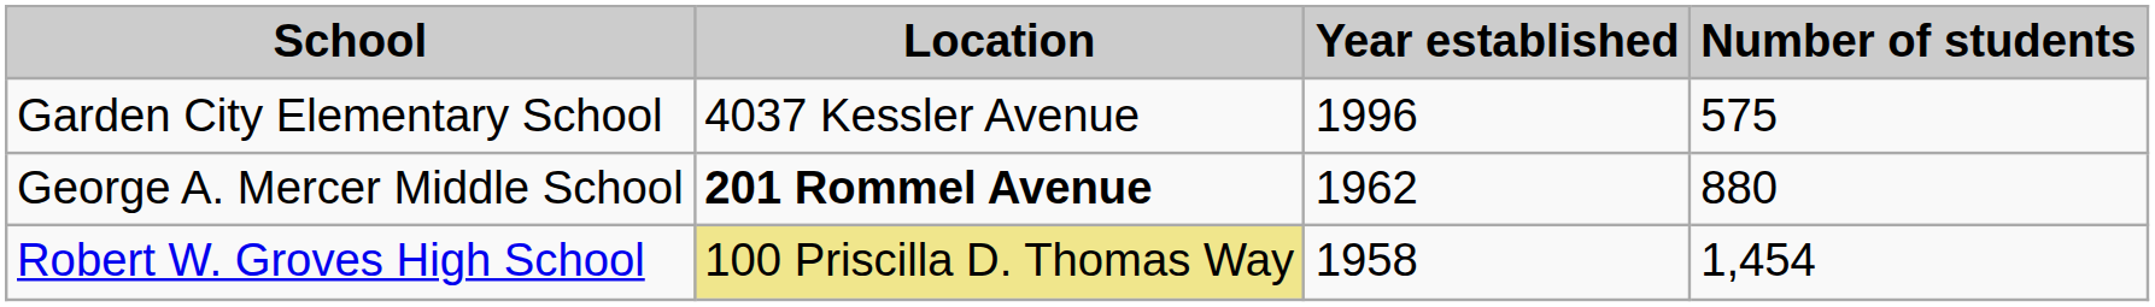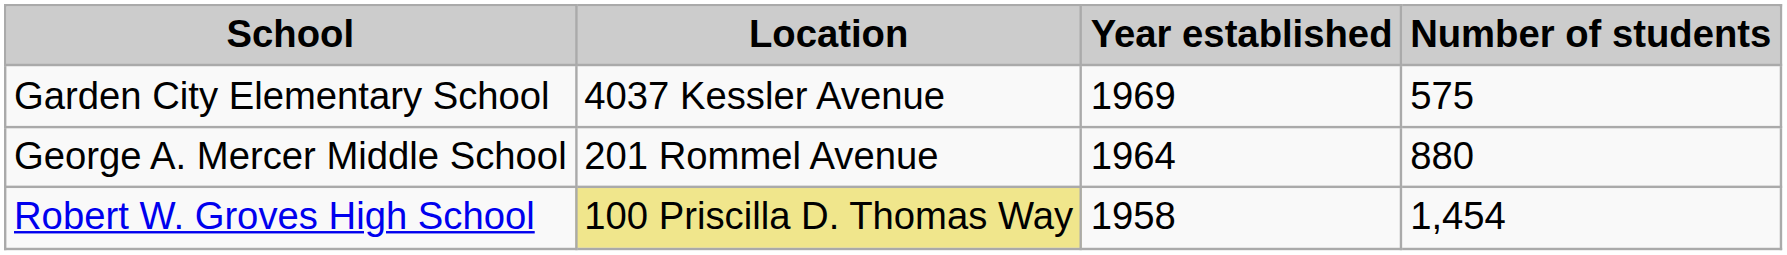Garden City Elementary School | Year established: 1996 -> 1969
George A. Mercer Middle School | Location: bold -> normal
George A. Mercer Middle School | Year established: 1962 -> 1964
